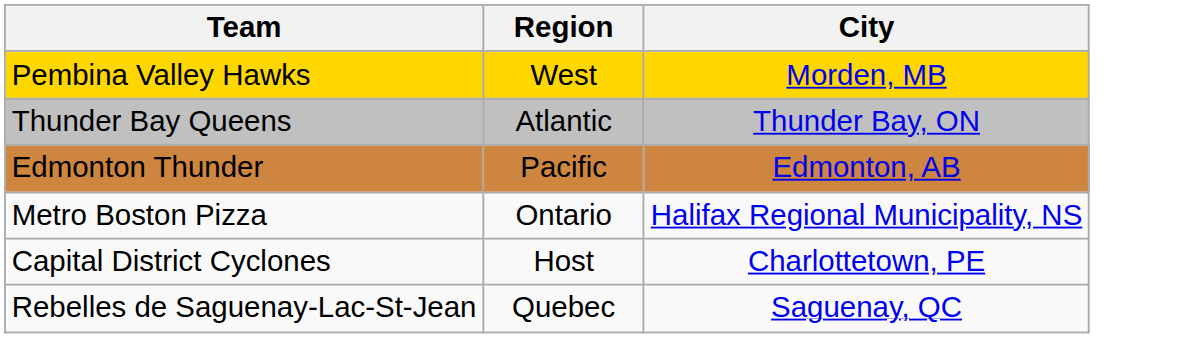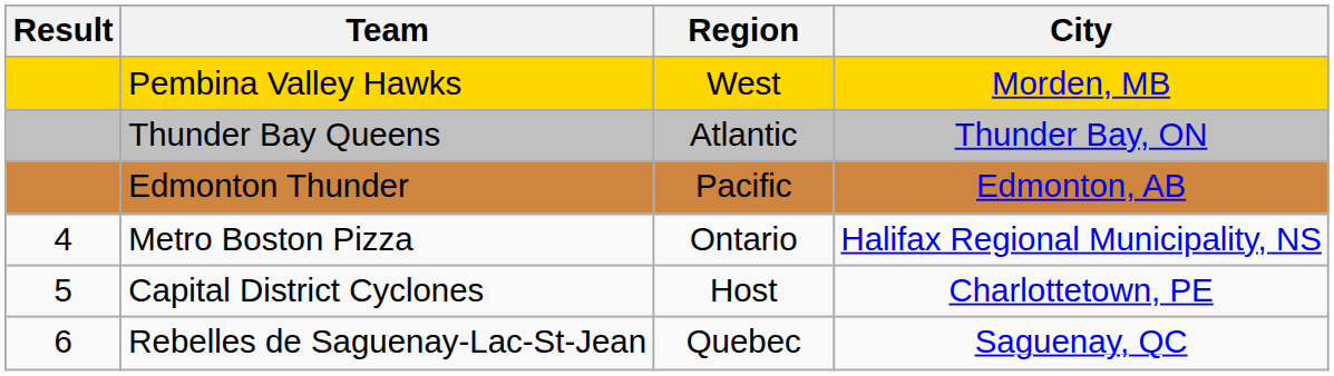+ column: Result | 4 | 5 | 6
